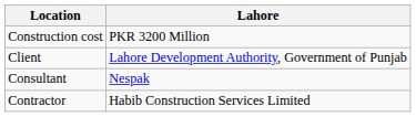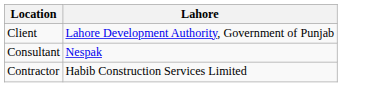- row: Construction cost | PKR 3200 Million
